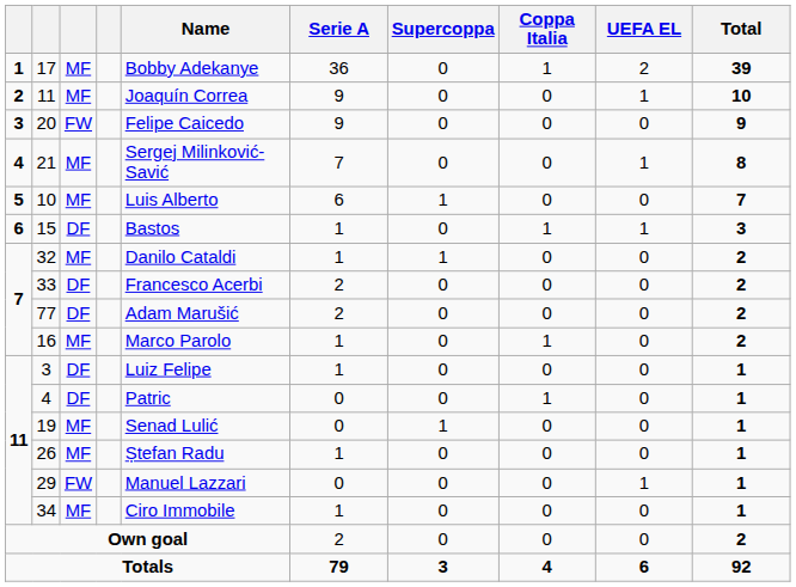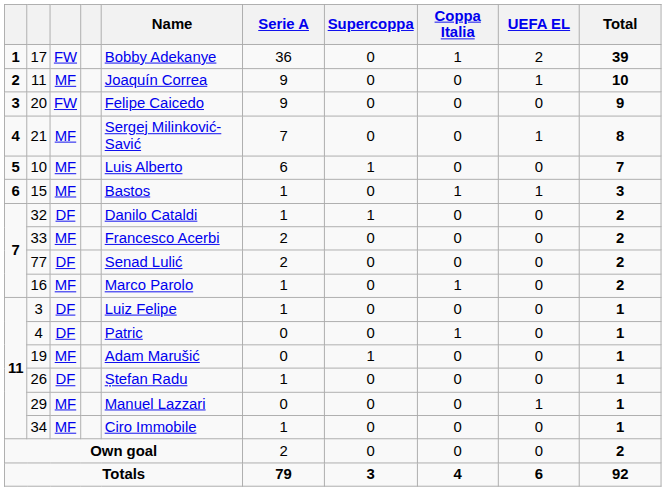17 | column 3: MF -> FW
15 | column 3: DF -> MF
32 | column 3: MF -> DF
33 | column 3: DF -> MF
77 | Name: Adam Marušić -> Senad Lulić
19 | Name: Senad Lulić -> Adam Marušić
26 | column 3: MF -> DF
29 | column 3: FW -> MF
